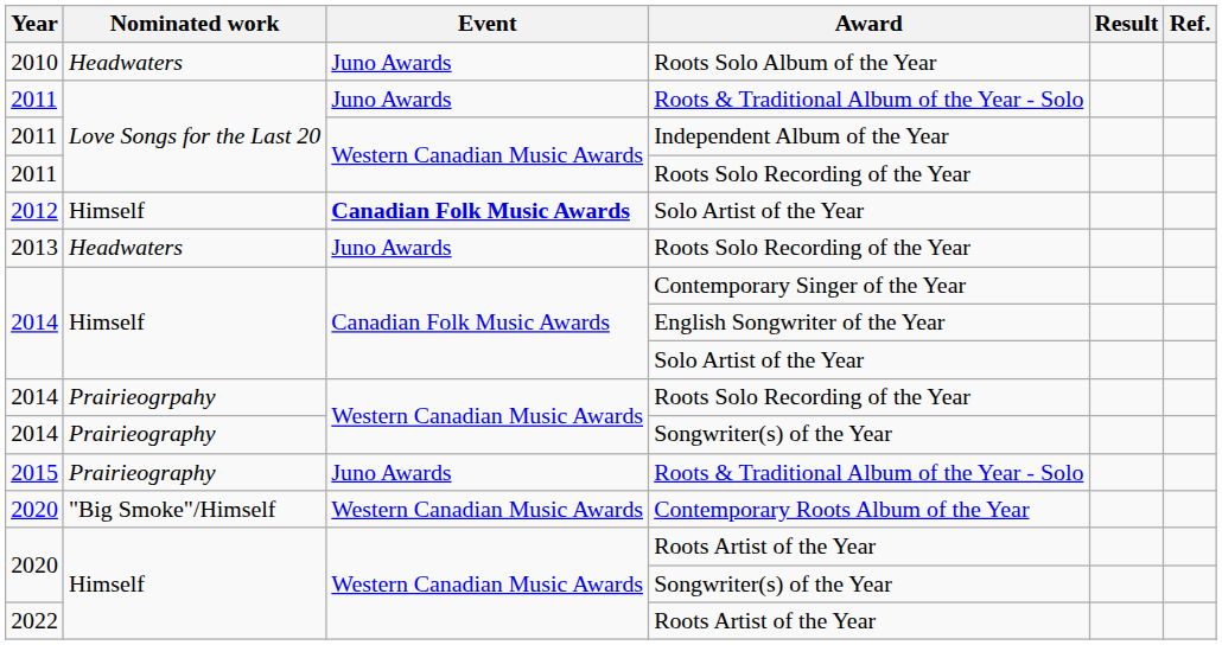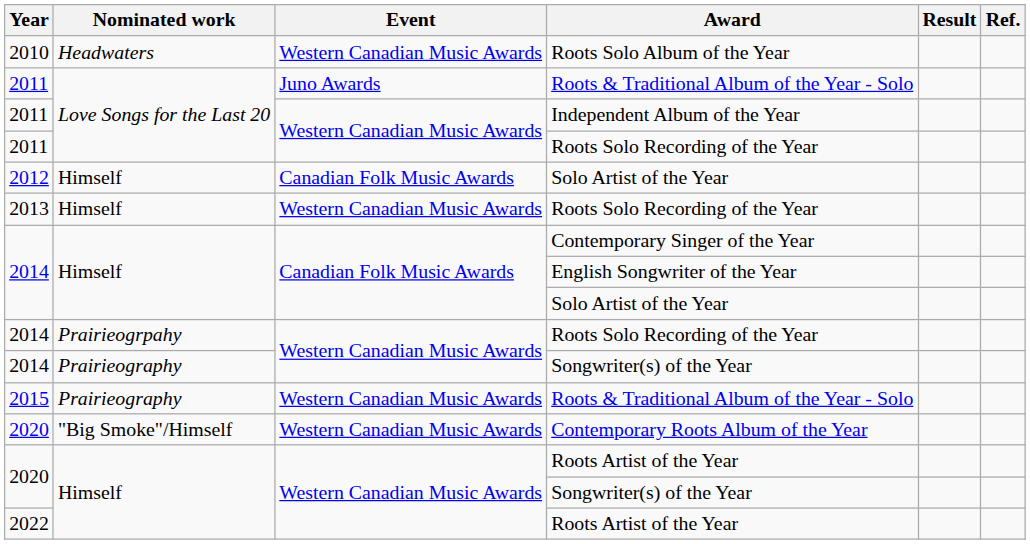Roots Solo Album of the Year | Event: Juno Awards -> Western Canadian Music Awards
2012 / Solo Artist of the Year | Event: bold -> normal
2013 / Roots Solo Recording of the Year | Nominated work: Headwaters -> Himself
2013 / Roots Solo Recording of the Year | Event: Juno Awards -> Western Canadian Music Awards
2015 / Roots & Traditional Album of the Year - Solo | Event: Juno Awards -> Western Canadian Music Awards
